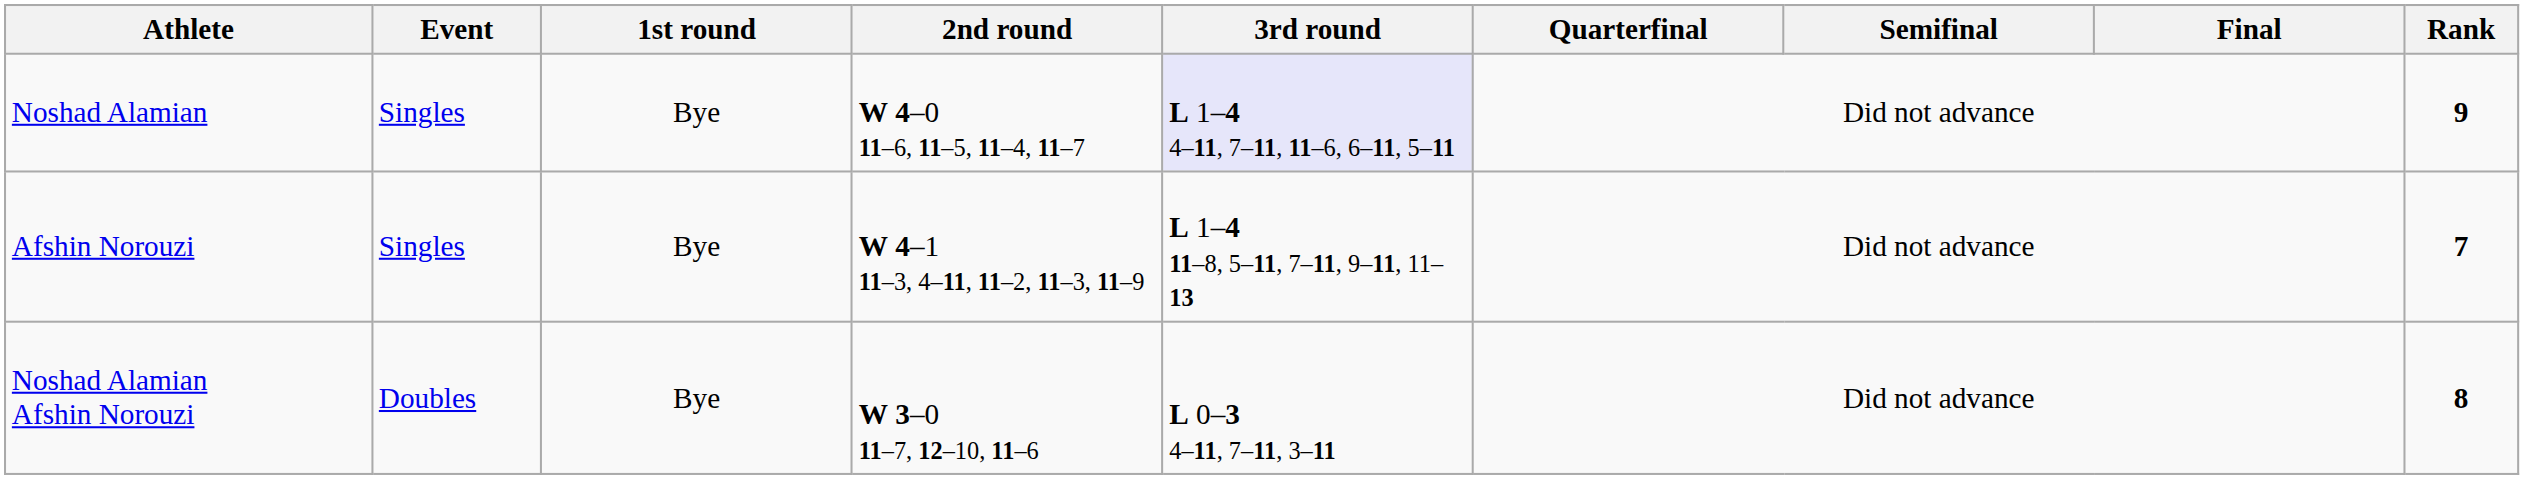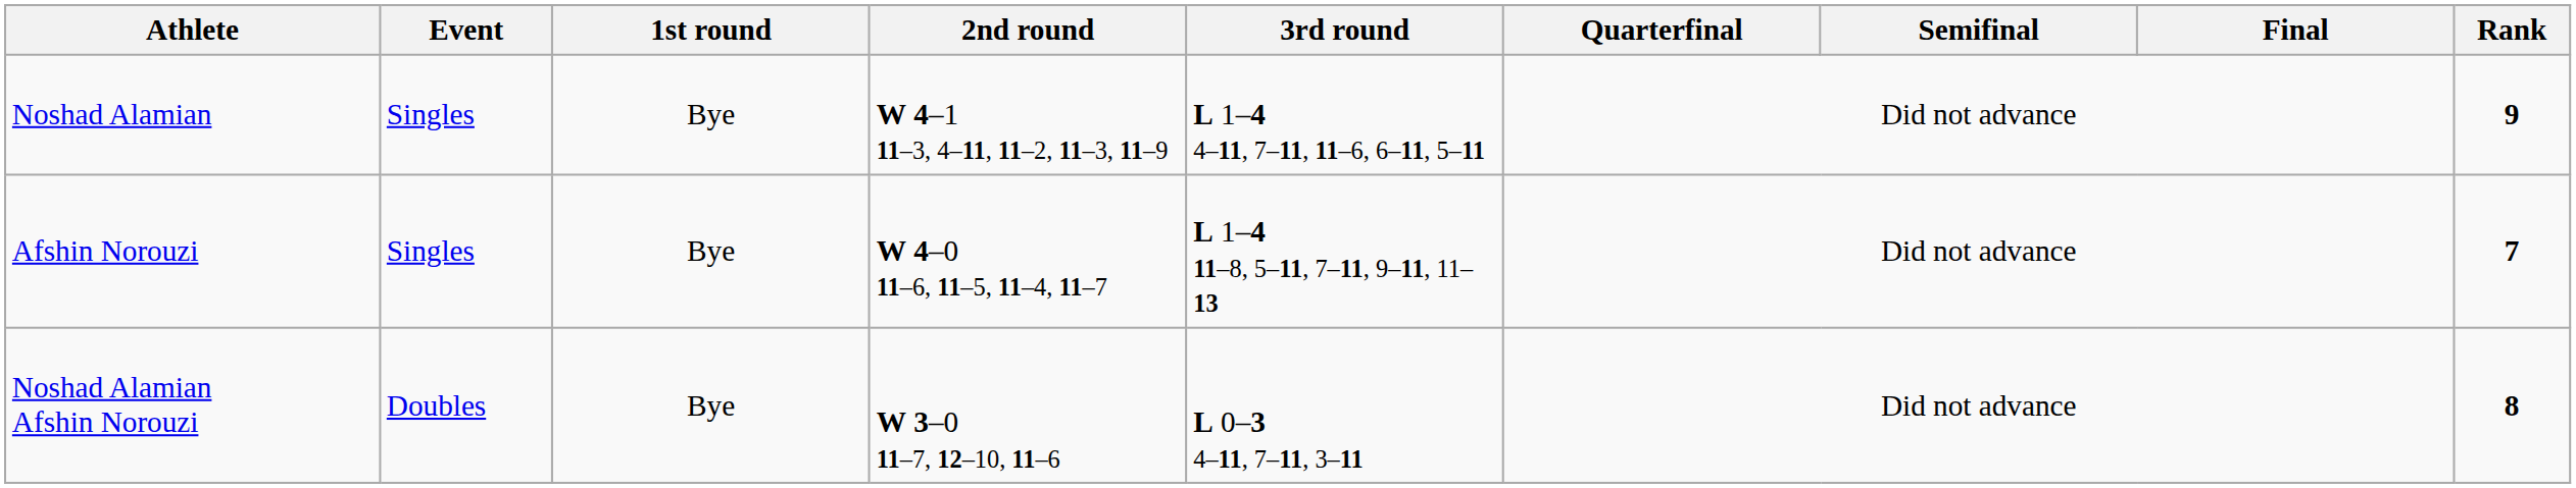Noshad Alamian | 2nd round: W 4–0 11–6, 11–5, 11–4, 11–7 -> W 4–1 11–3, 4–11, 11–2, 11–3, 11–9
Noshad Alamian | 3rd round: lavender background -> no background
Afshin Norouzi | 2nd round: W 4–1 11–3, 4–11, 11–2, 11–3, 11–9 -> W 4–0 11–6, 11–5, 11–4, 11–7
